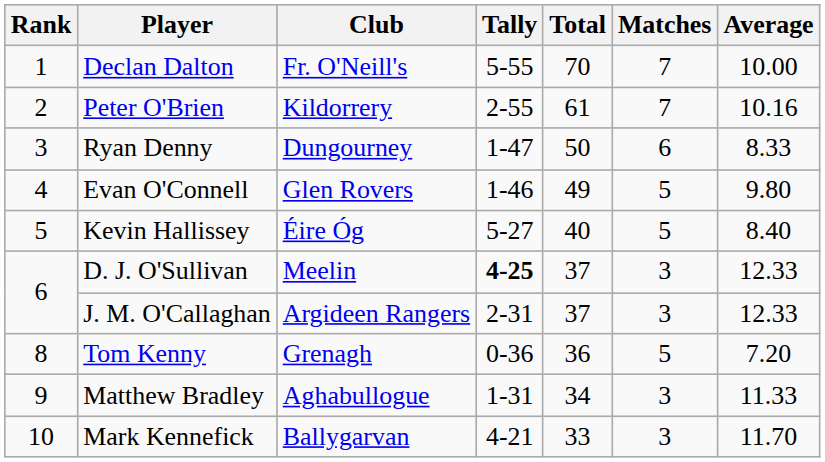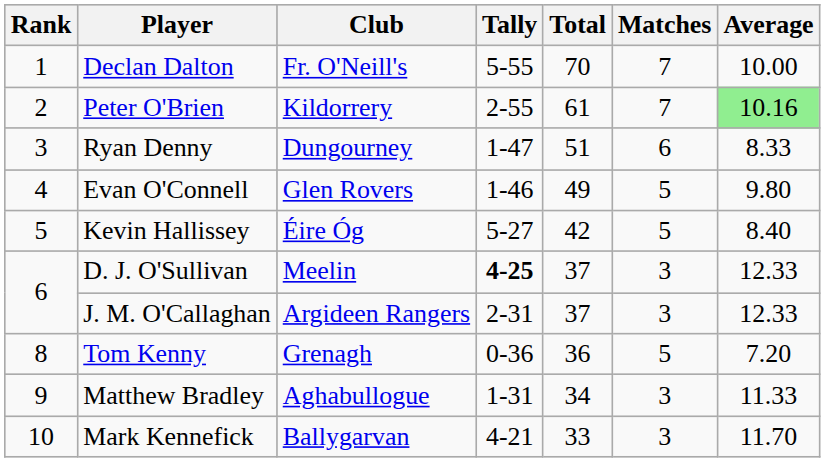Peter O'Brien | Average: no background -> lightgreen background
Ryan Denny | Total: 50 -> 51
Kevin Hallissey | Total: 40 -> 42
